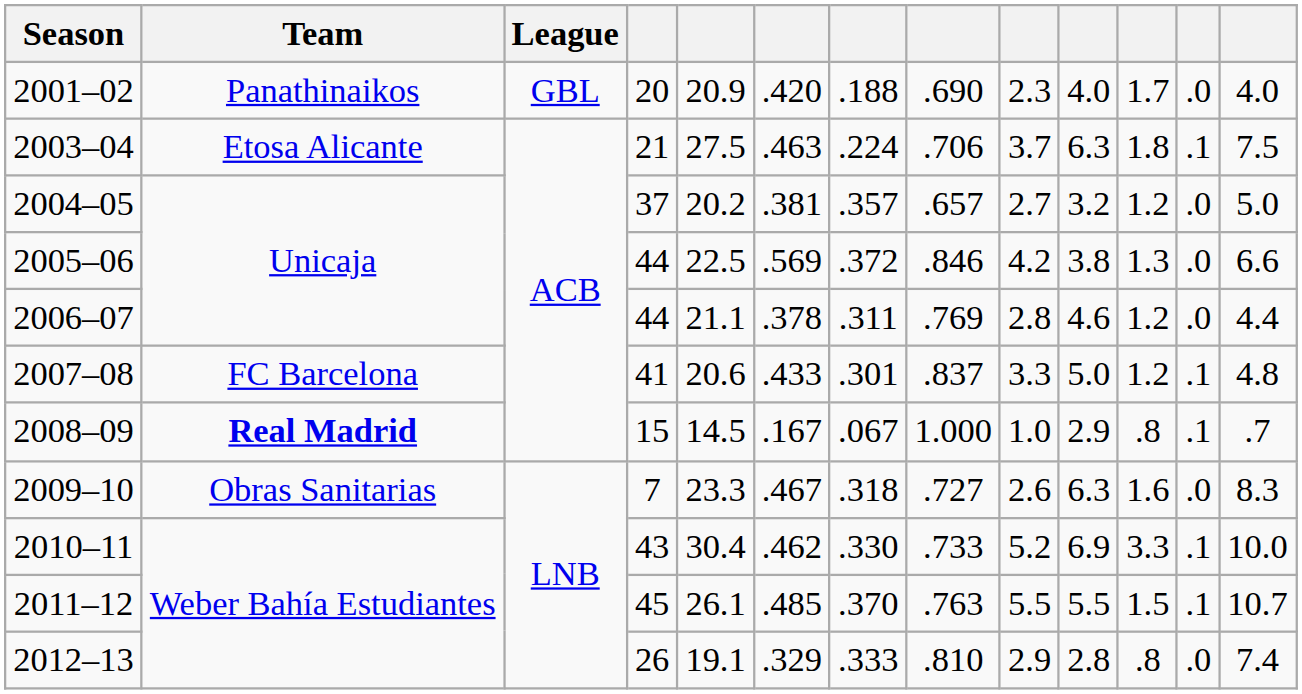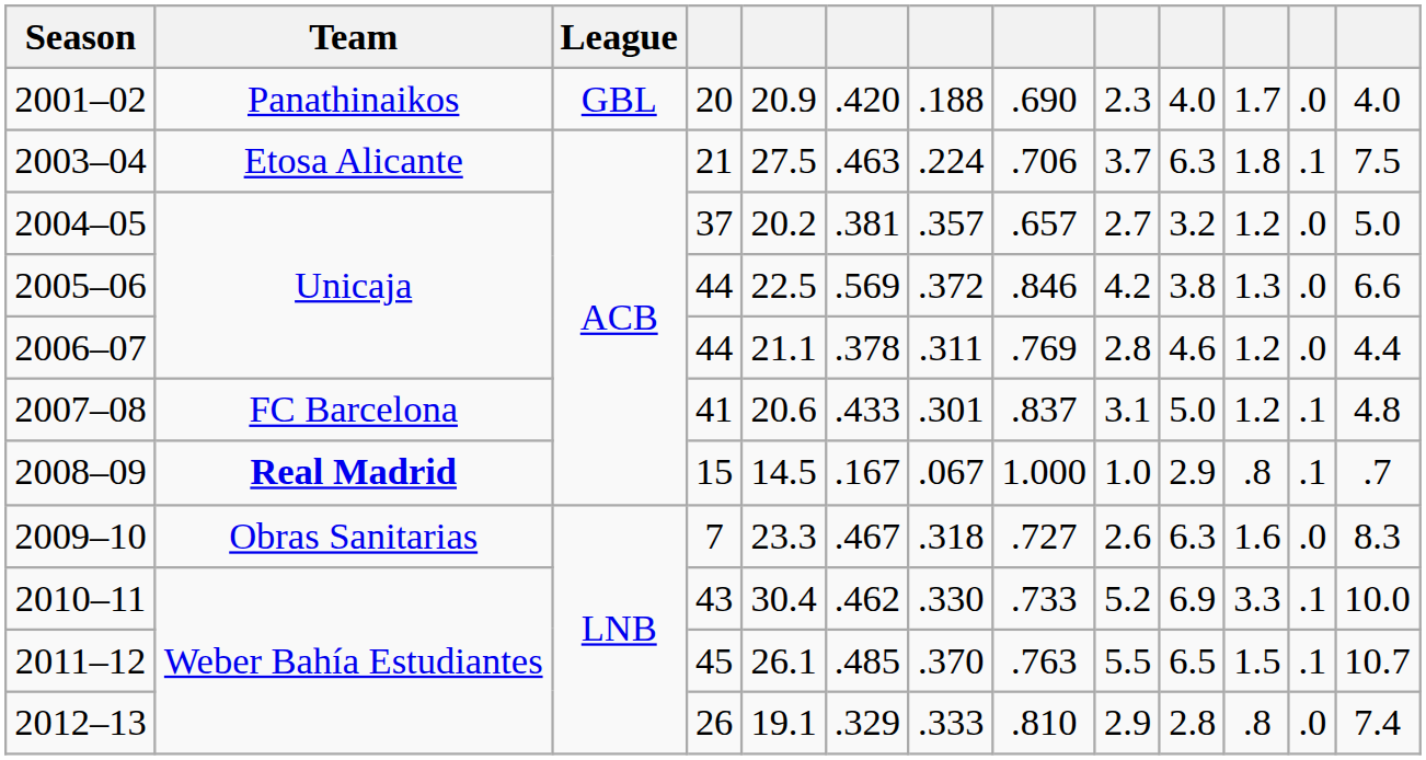2007–08 | column 9: 3.3 -> 3.1
2011–12 | column 10: 5.5 -> 6.5
